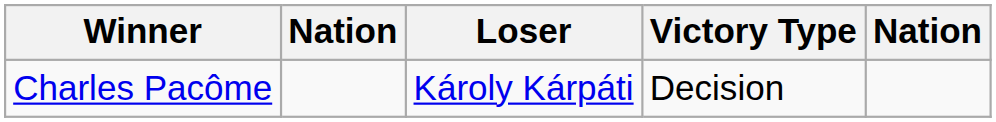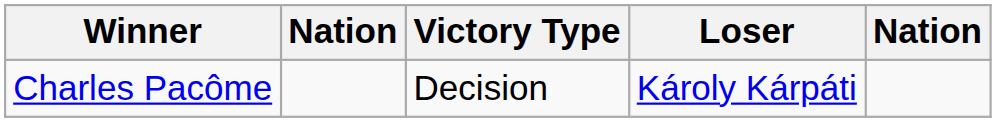columns swapped: Victory Type <-> Loser
